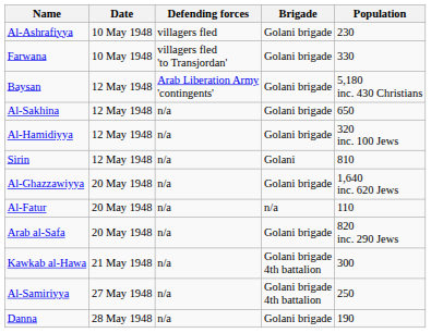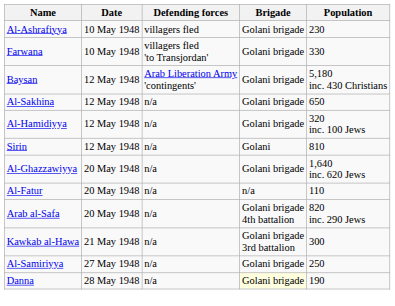Arab al-Safa | Brigade: Golani brigade -> Golani brigade 4th battalion
Kawkab al-Hawa | Brigade: Golani brigade 4th battalion -> Golani brigade 3rd battalion
Al-Samiriyya | Brigade: Golani brigade 4th battalion -> Golani brigade
Danna | Brigade: no background -> lightyellow background
